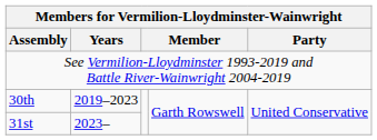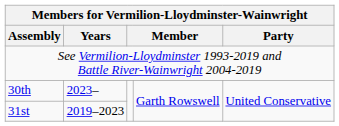30th | Years: 2019–2023 -> 2023–
31st | Years: 2023– -> 2019–2023
